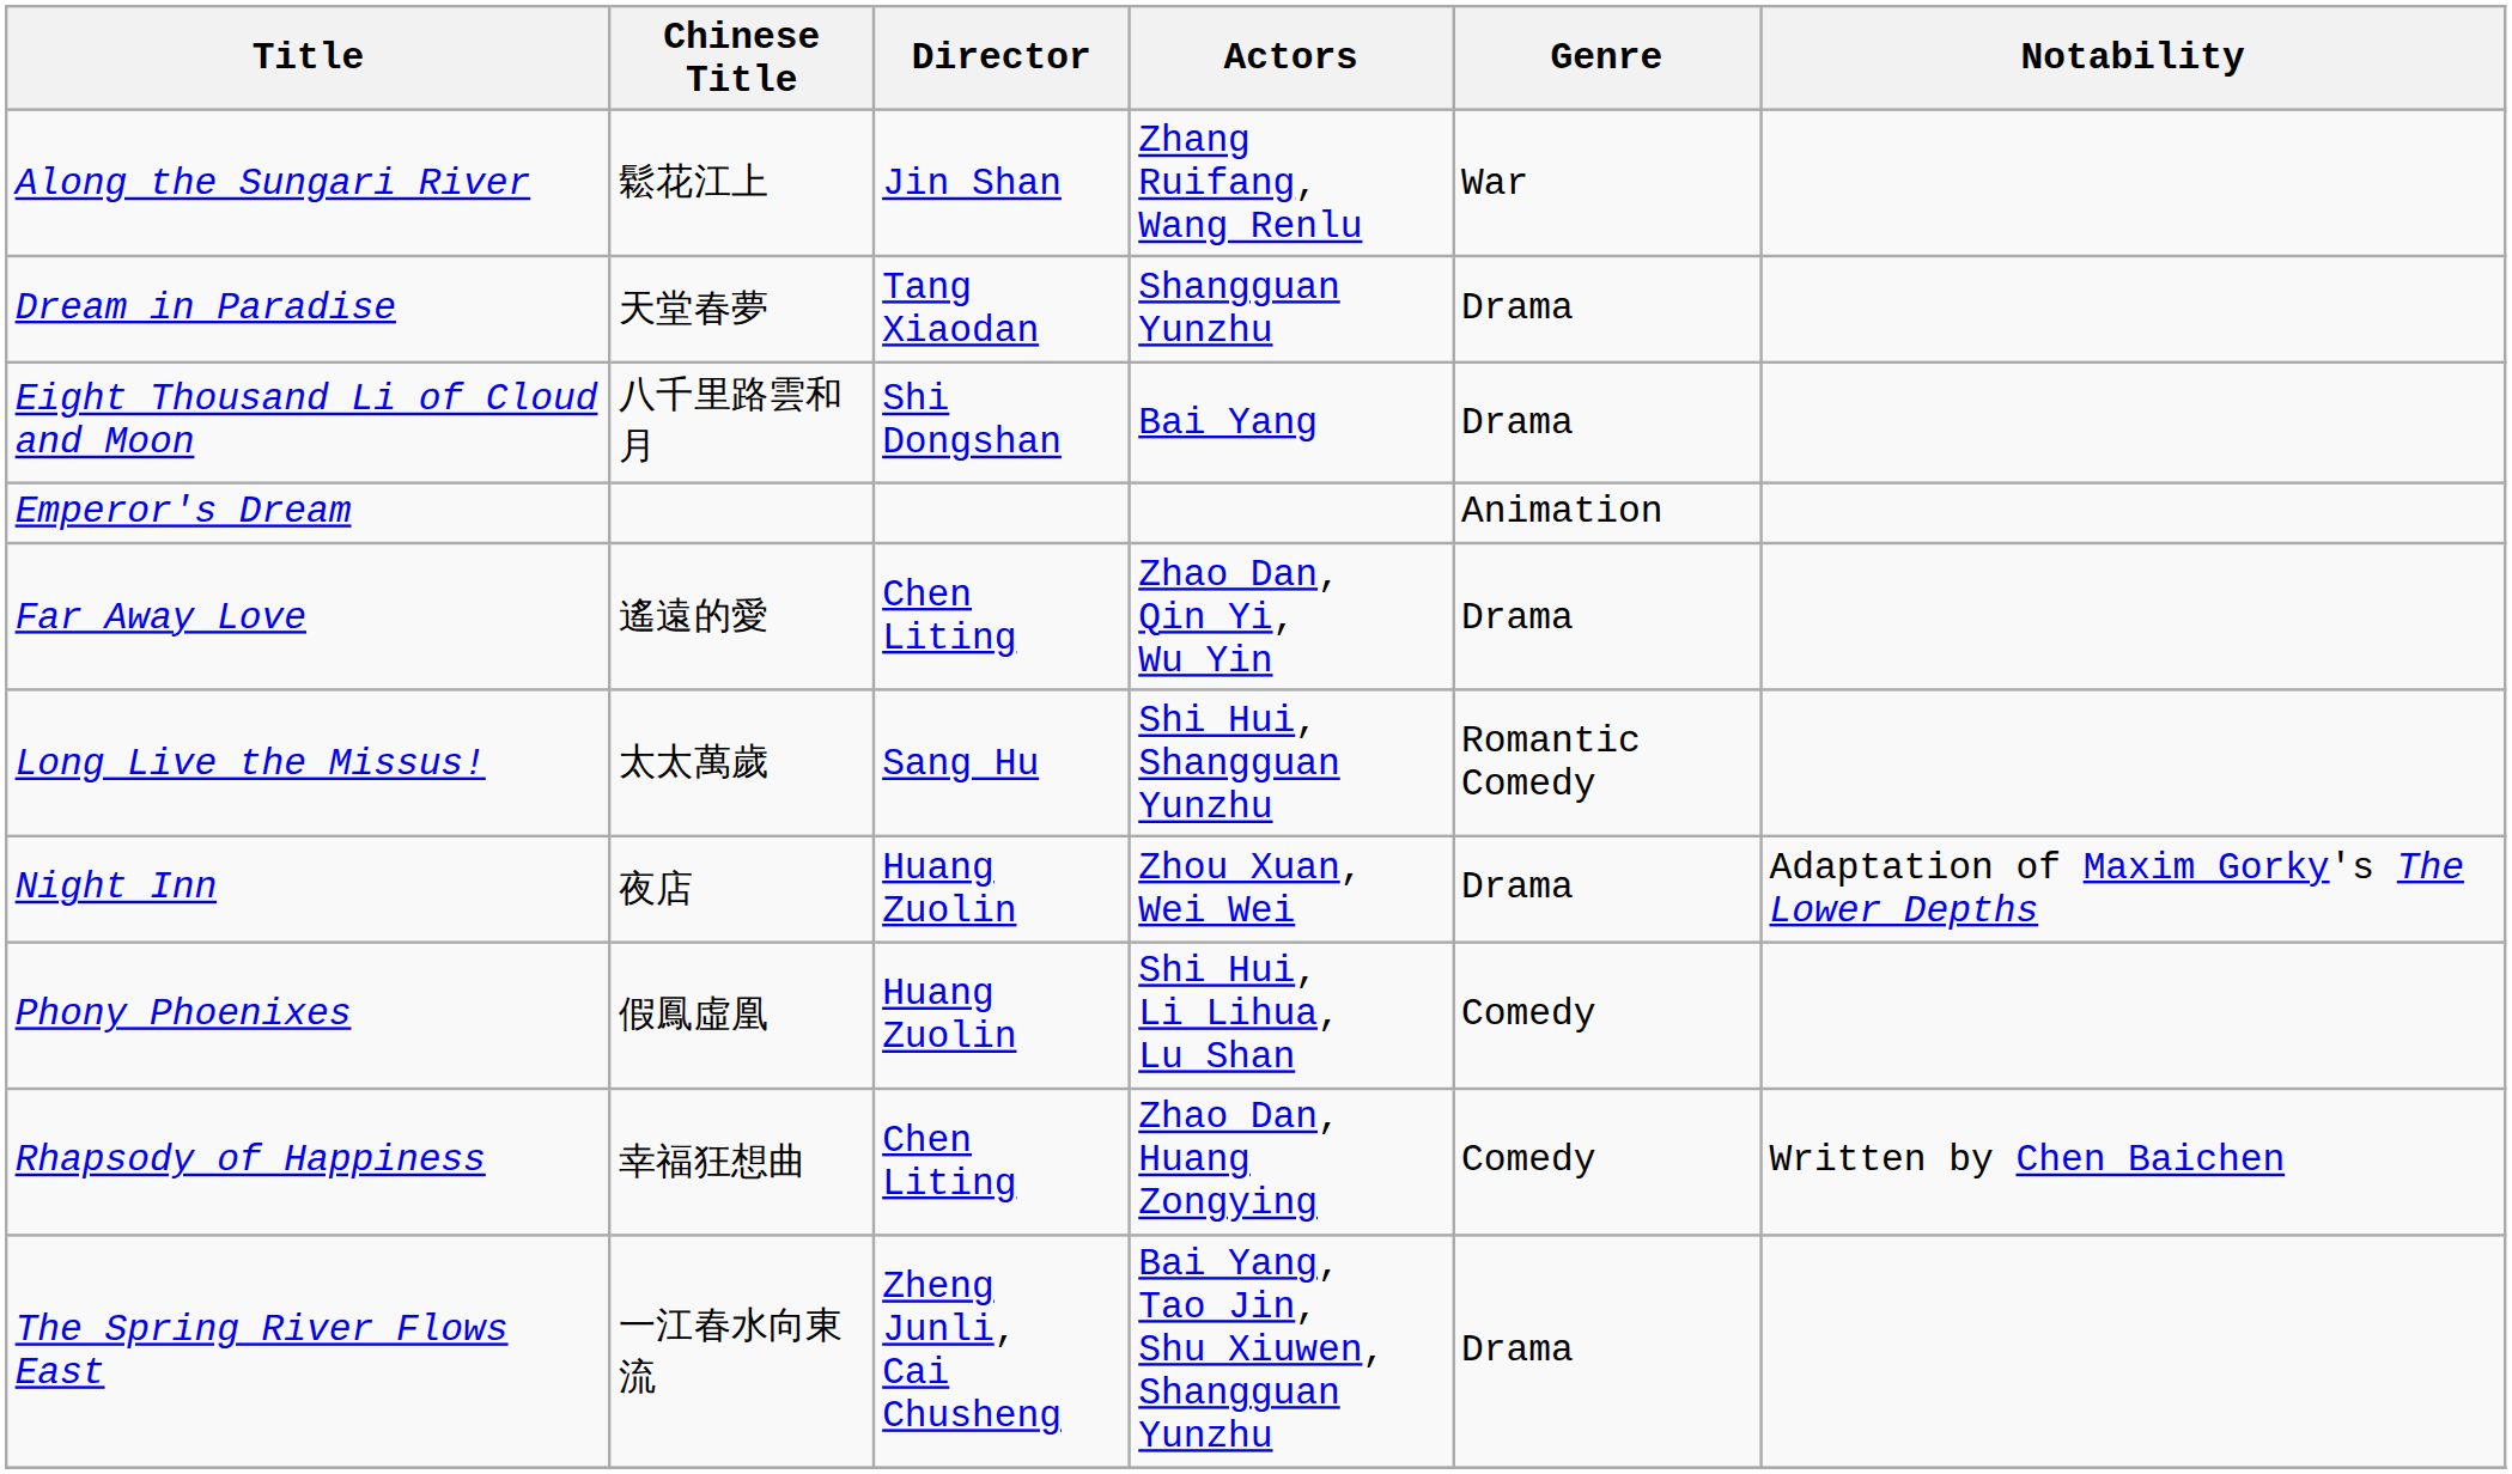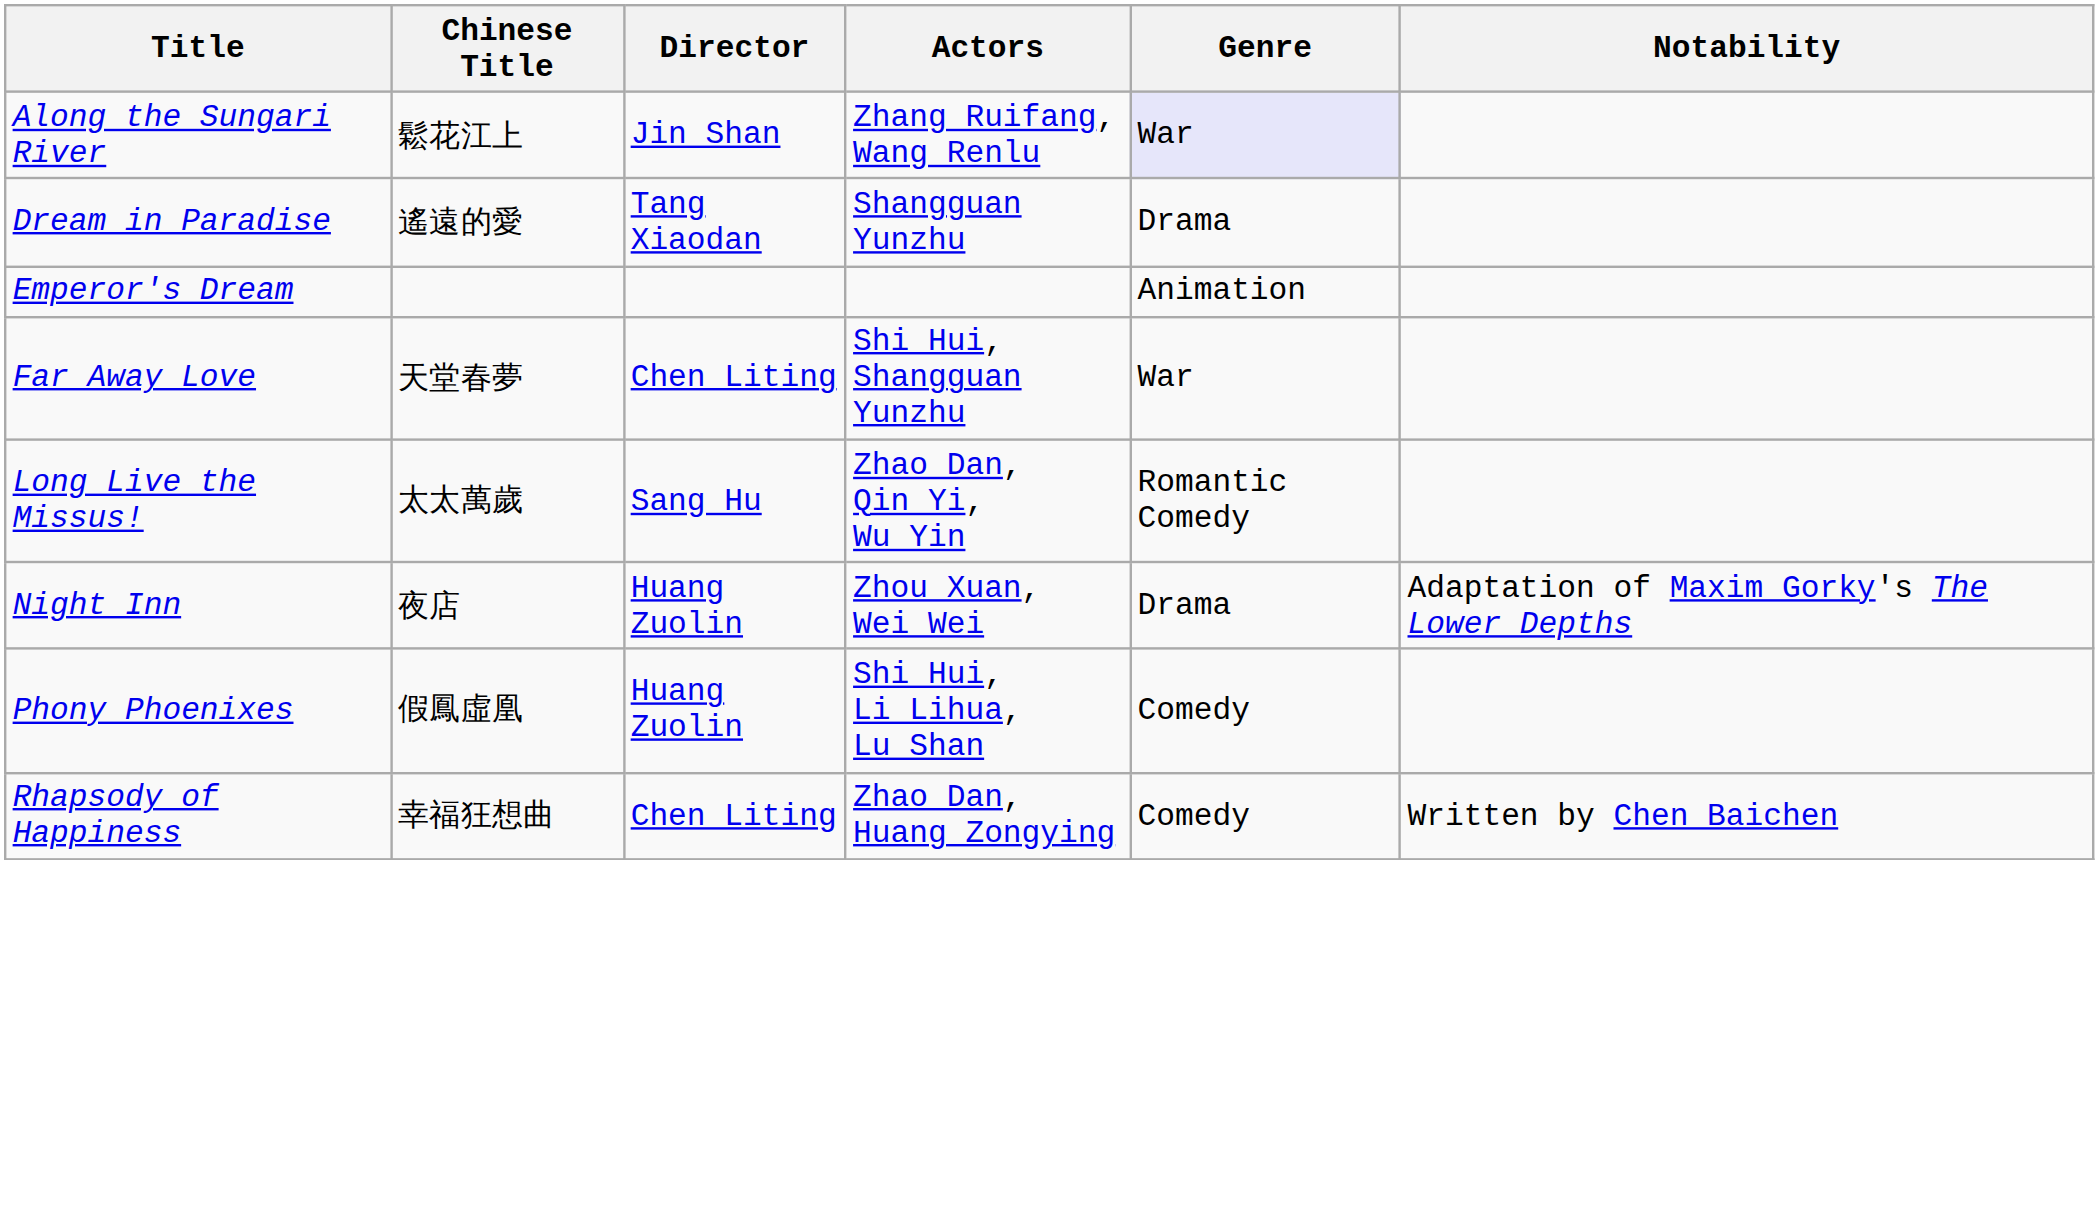Along the Sungari River | Genre: no background -> lavender background
Dream in Paradise | Chinese Title: 天堂春夢 -> 遙遠的愛
- row: Eight Thousand Li of Cloud and Moon | 八千里路雲和月 | Shi Dongshan | Bai Yang | Drama
Far Away Love | Chinese Title: 遙遠的愛 -> 天堂春夢
Far Away Love | Actors: Zhao Dan, Qin Yi, Wu Yin -> Shi Hui, Shangguan Yunzhu
Far Away Love | Genre: Drama -> War
Long Live the Missus! | Actors: Shi Hui, Shangguan Yunzhu -> Zhao Dan, Qin Yi, Wu Yin
- row: The Spring River Flows East | 一江春水向東流 | Zheng Junli, Cai Chusheng | Bai Yang, Tao Jin, Shu Xiuwen, Shangguan Yunzhu | Drama
